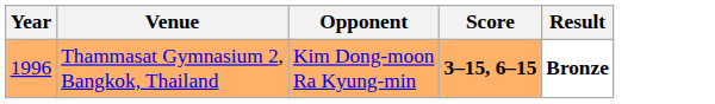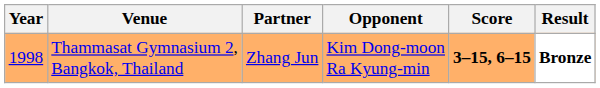+ column: Partner | Zhang Jun
Thammasat Gymnasium 2, Bangkok, Thailand | Year: 1996 -> 1998
